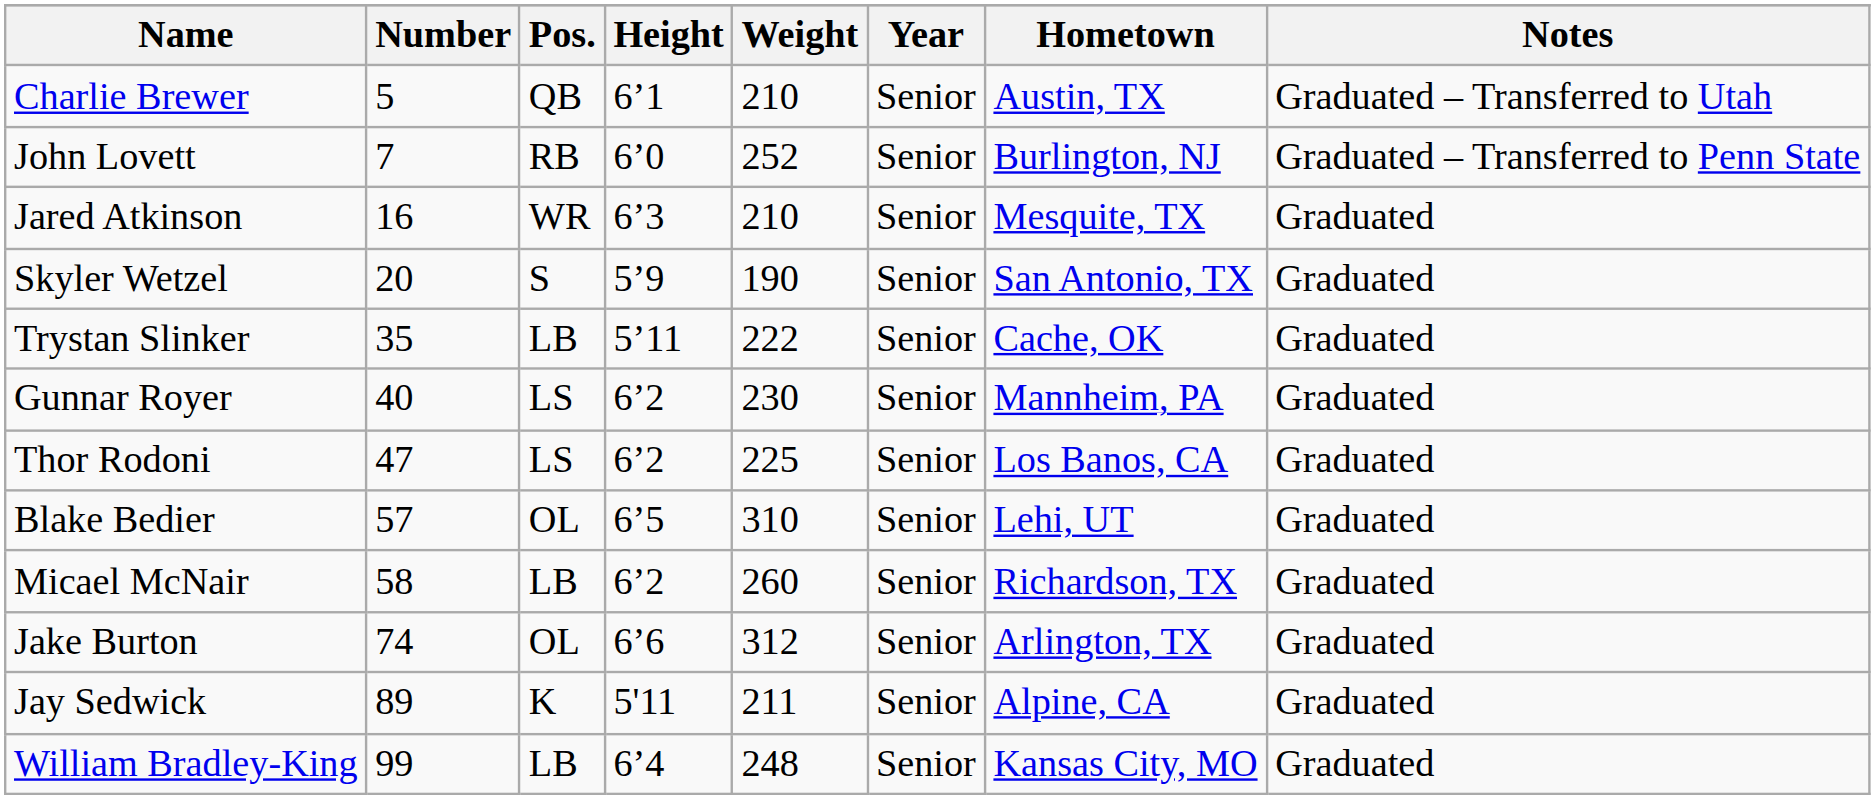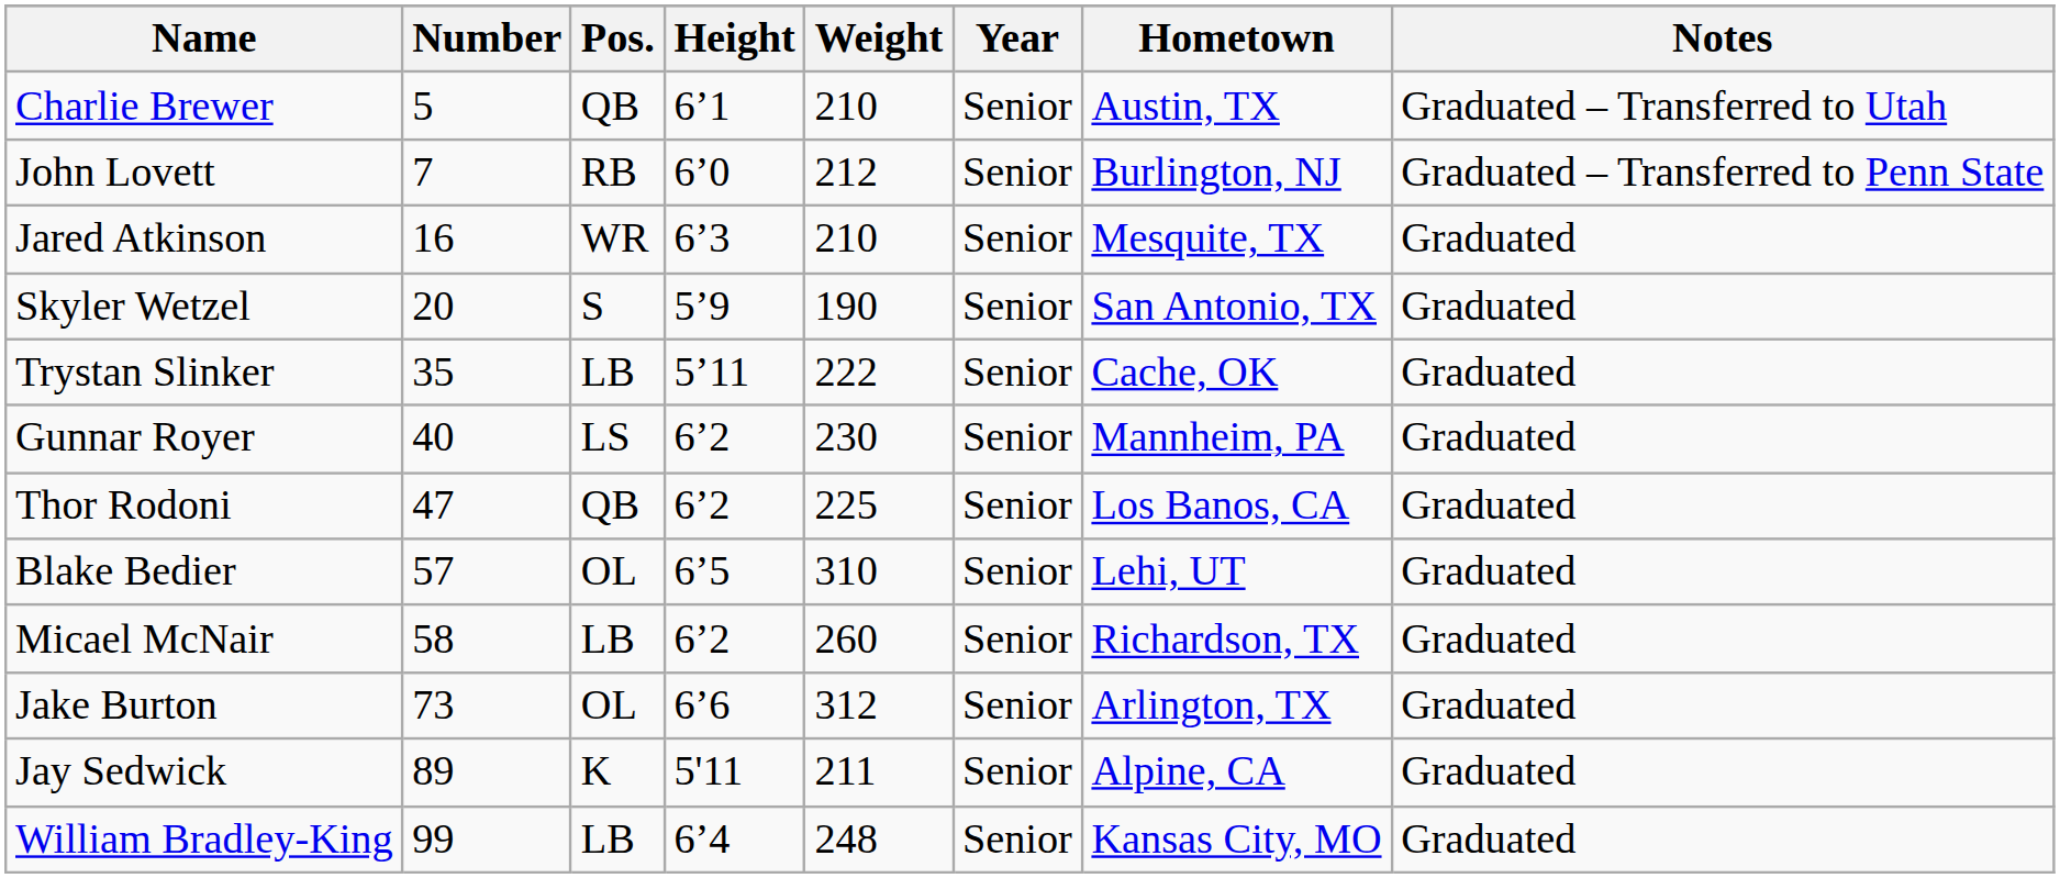John Lovett | Weight: 252 -> 212
Thor Rodoni | Pos.: LS -> QB
Jake Burton | Number: 74 -> 73
